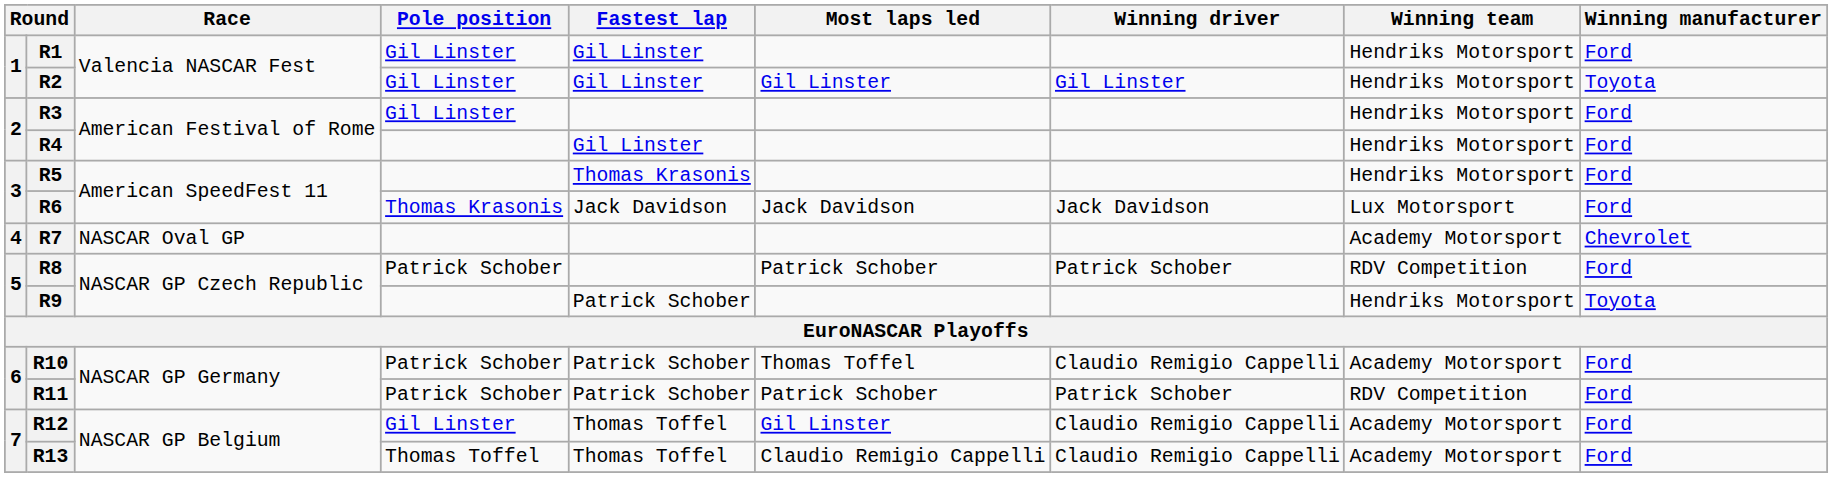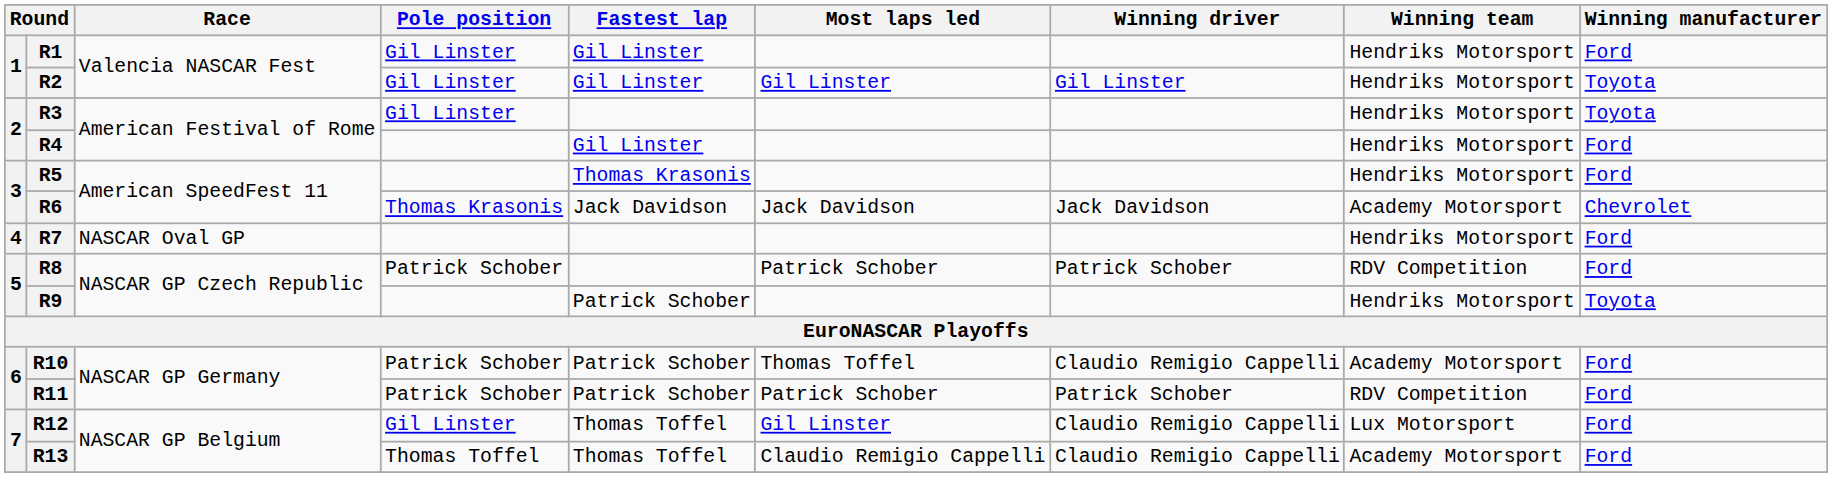R3 | Winning manufacturer: Ford -> Toyota
R6 | Winning team: Lux Motorsport -> Academy Motorsport
R6 | Winning manufacturer: Ford -> Chevrolet
R7 | Winning team: Academy Motorsport -> Hendriks Motorsport
R7 | Winning manufacturer: Chevrolet -> Ford
R12 | Winning team: Academy Motorsport -> Lux Motorsport
